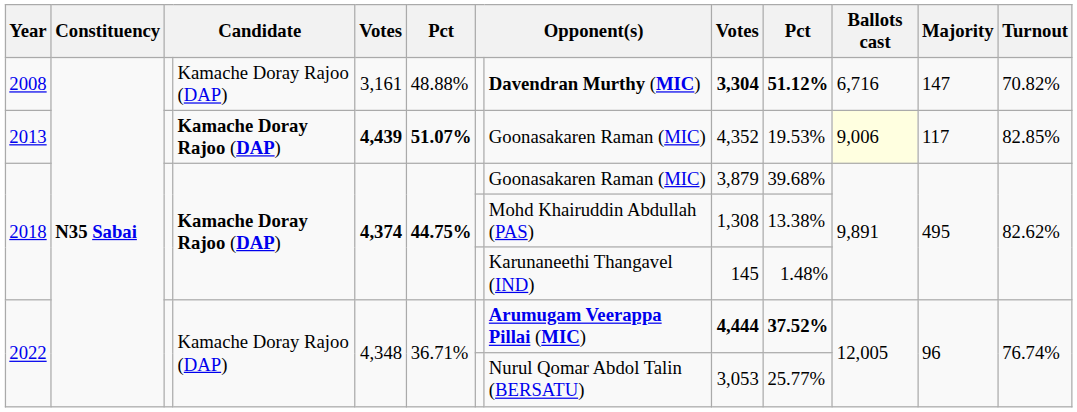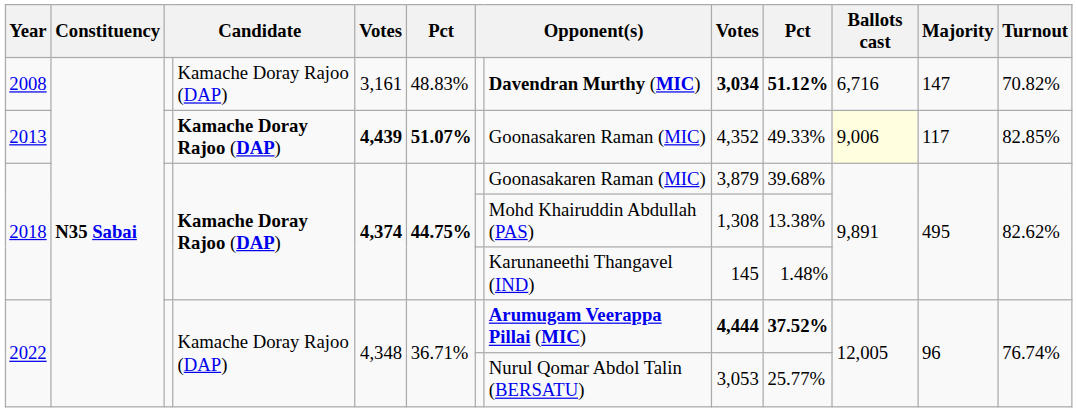2008 | column 6: 48.88% -> 48.83%
2008 | column 9: 3,304 -> 3,034
2013 | column 10: 19.53% -> 49.33%
